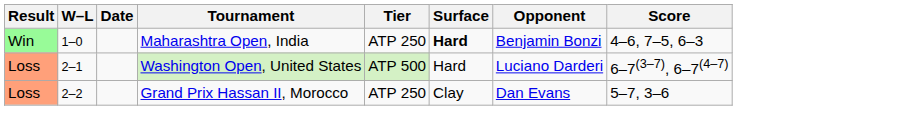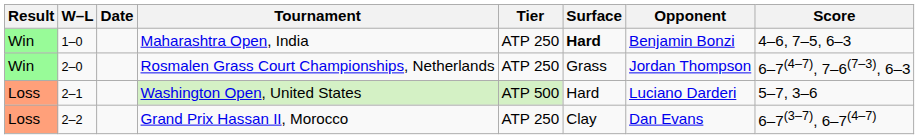+ row: Win | 2–0 | Rosmalen Grass Court Championships, Netherlands | ATP 250 | Grass | Jordan Thompson | 6–7(4–7), 7–6(7–3), 6–3
Washington Open, United States | Score: 6–7(3–7), 6–7(4–7) -> 5–7, 3–6
Grand Prix Hassan II, Morocco | Score: 5–7, 3–6 -> 6–7(3–7), 6–7(4–7)
